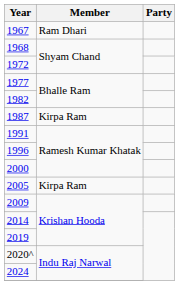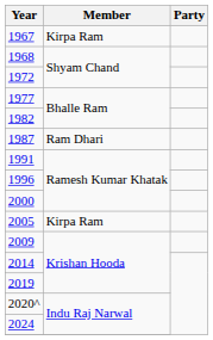1967 | Member: Ram Dhari -> Kirpa Ram
1987 | Member: Kirpa Ram -> Ram Dhari
